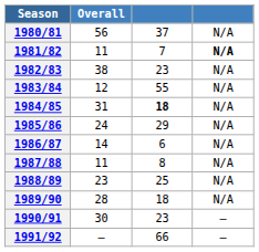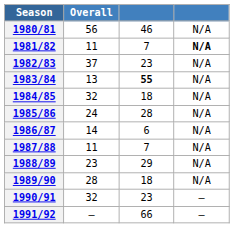1980/81 | column 3: 37 -> 46
1982/83 | Overall: 38 -> 37
1983/84 | Overall: 12 -> 13
1983/84 | column 3: normal -> bold
1984/85 | Overall: 31 -> 32
1984/85 | column 3: bold -> normal
1985/86 | column 3: 29 -> 28
1987/88 | column 3: 8 -> 7
1988/89 | column 3: 25 -> 29
1990/91 | Overall: 30 -> 32
